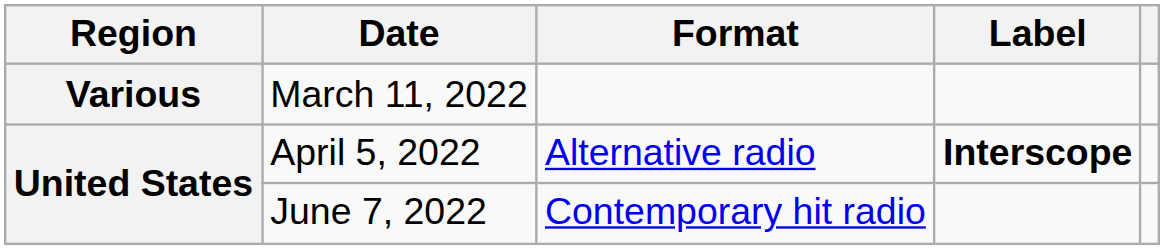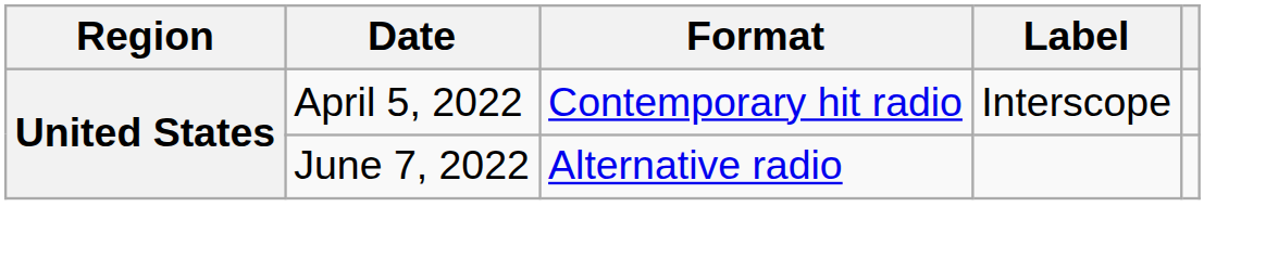- row: Various | March 11, 2022
April 5, 2022 | Format: Alternative radio -> Contemporary hit radio
April 5, 2022 | Label: bold -> normal
June 7, 2022 | Format: Contemporary hit radio -> Alternative radio
